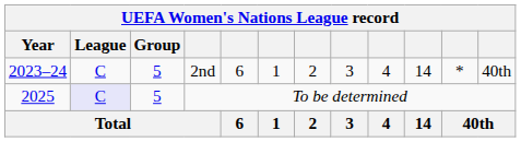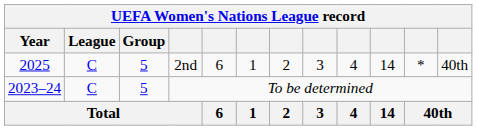2nd | Year: 2023–24 -> 2025
To be determined | Year: 2025 -> 2023–24
To be determined | League: lavender background -> no background
